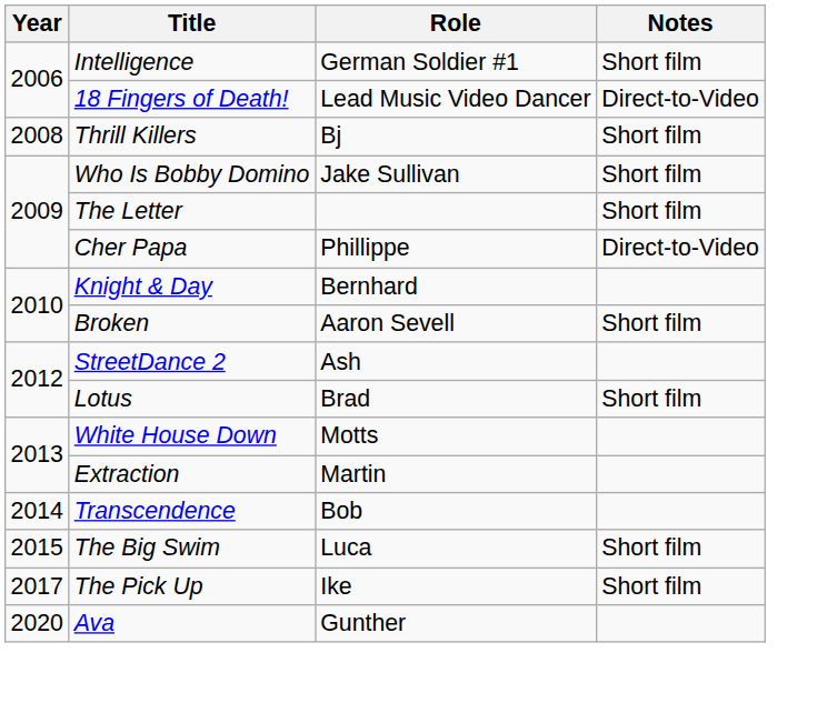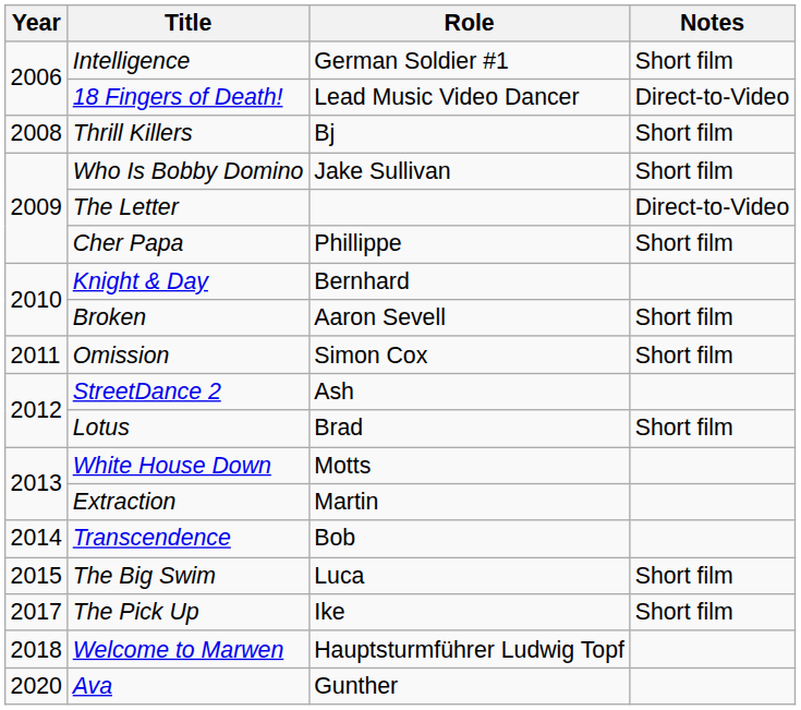The Letter | Notes: Short film -> Direct-to-Video
Cher Papa | Notes: Direct-to-Video -> Short film
+ row: 2011 | Omission | Simon Cox | Short film
+ row: 2018 | Welcome to Marwen | Hauptsturmführer Ludwig Topf
